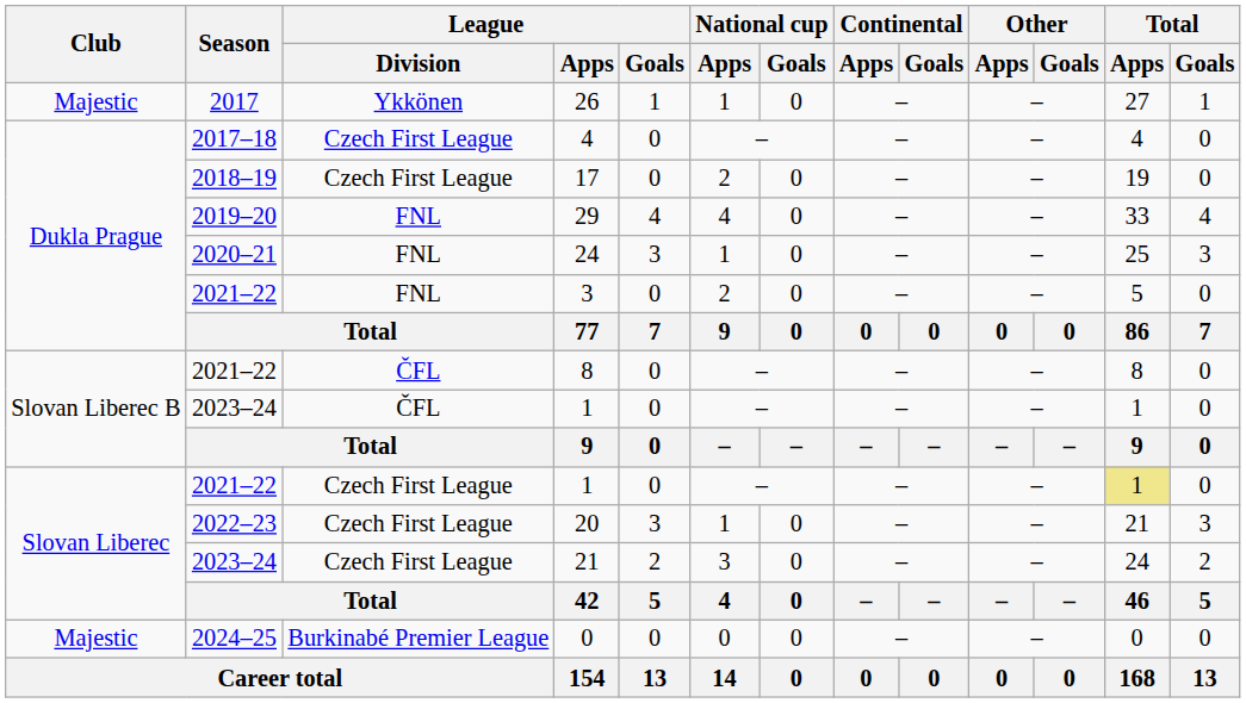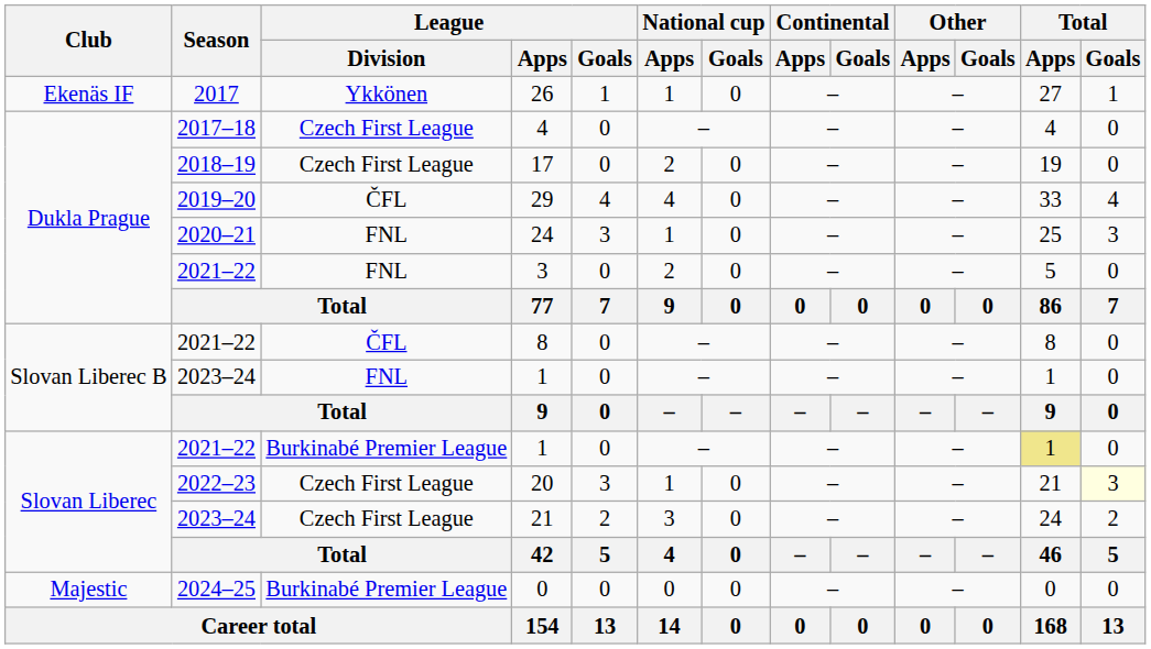26 | Club: Majestic -> Ekenäs IF
29 | League / Division: FNL -> ČFL
2023–24 / 1 | League / Division: ČFL -> FNL
2021–22 / 1 | League / Division: Czech First League -> Burkinabé Premier League
20 | Total / Goals: no background -> lightyellow background
